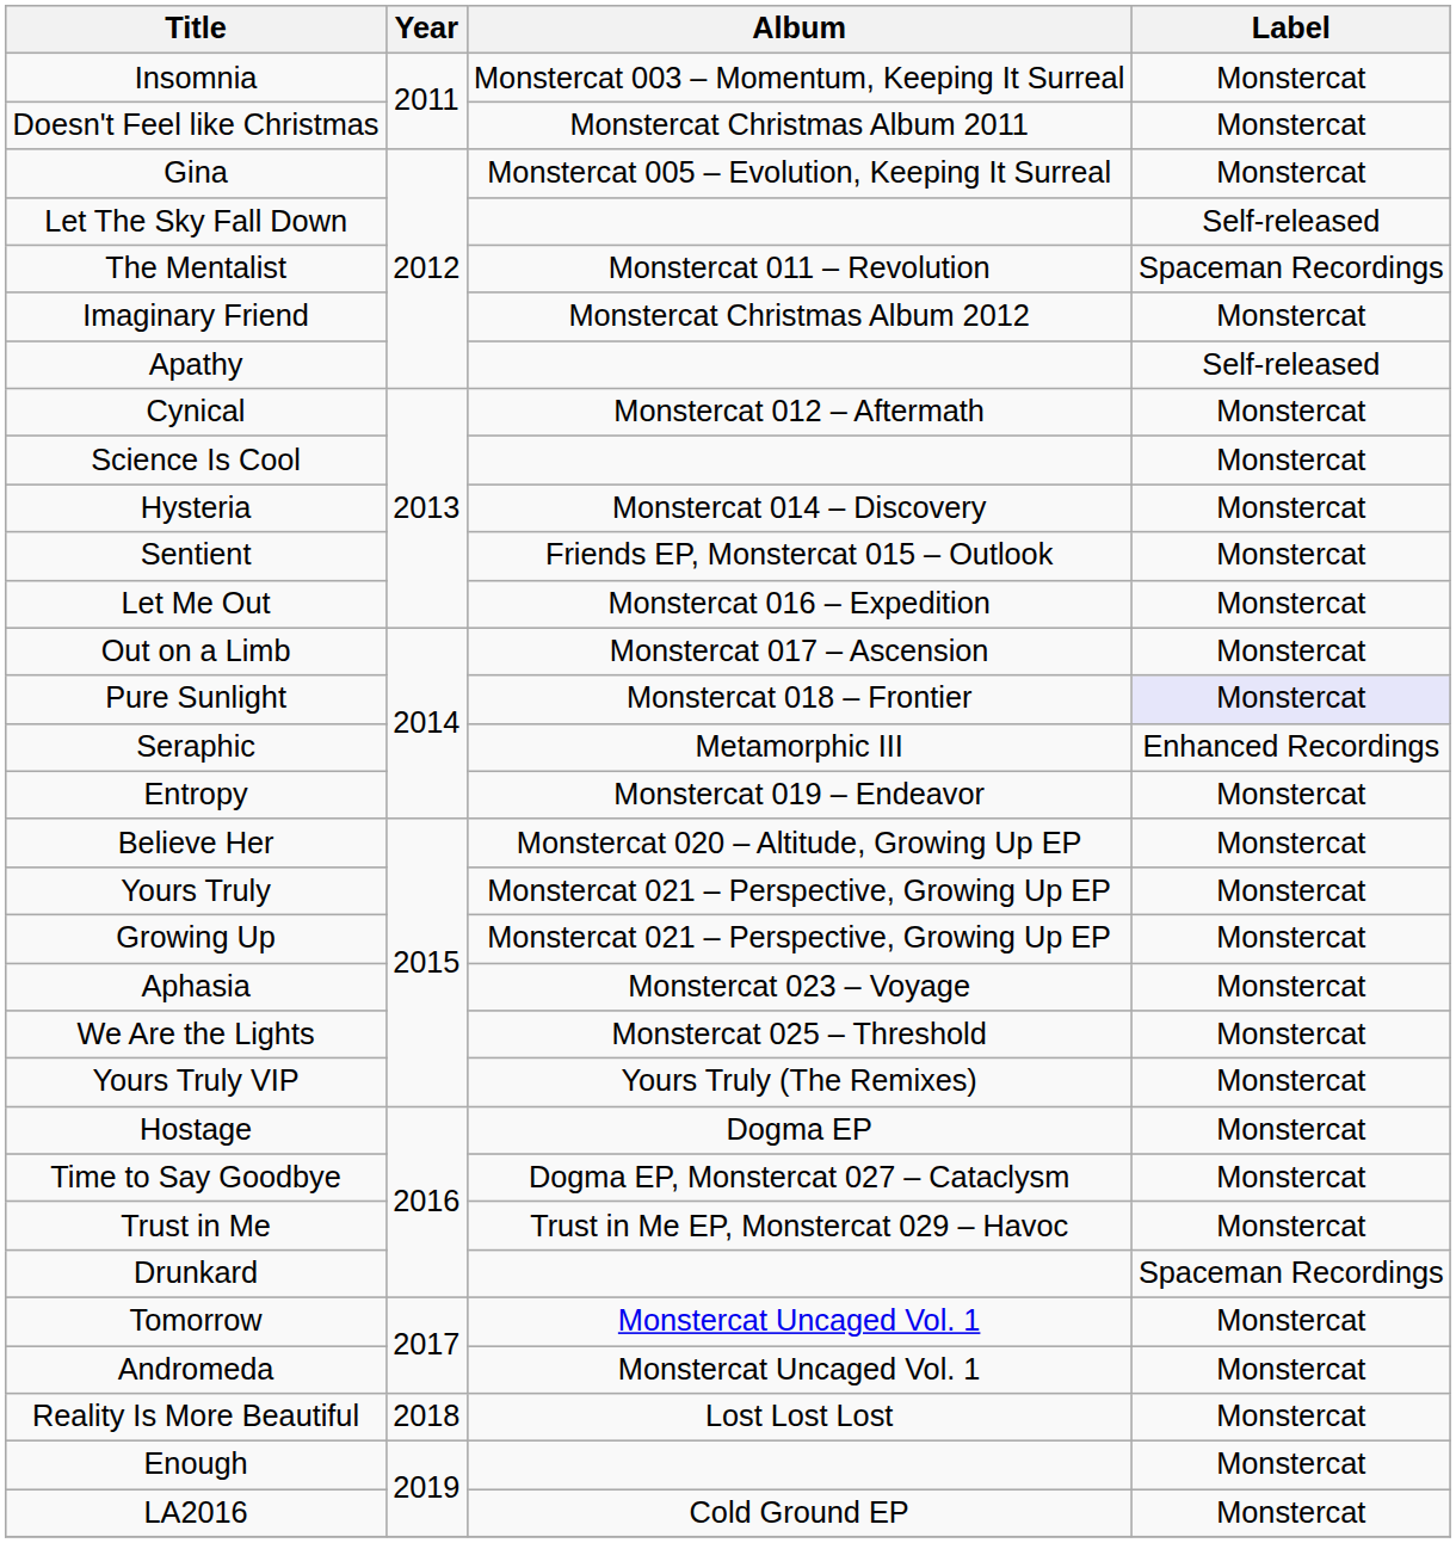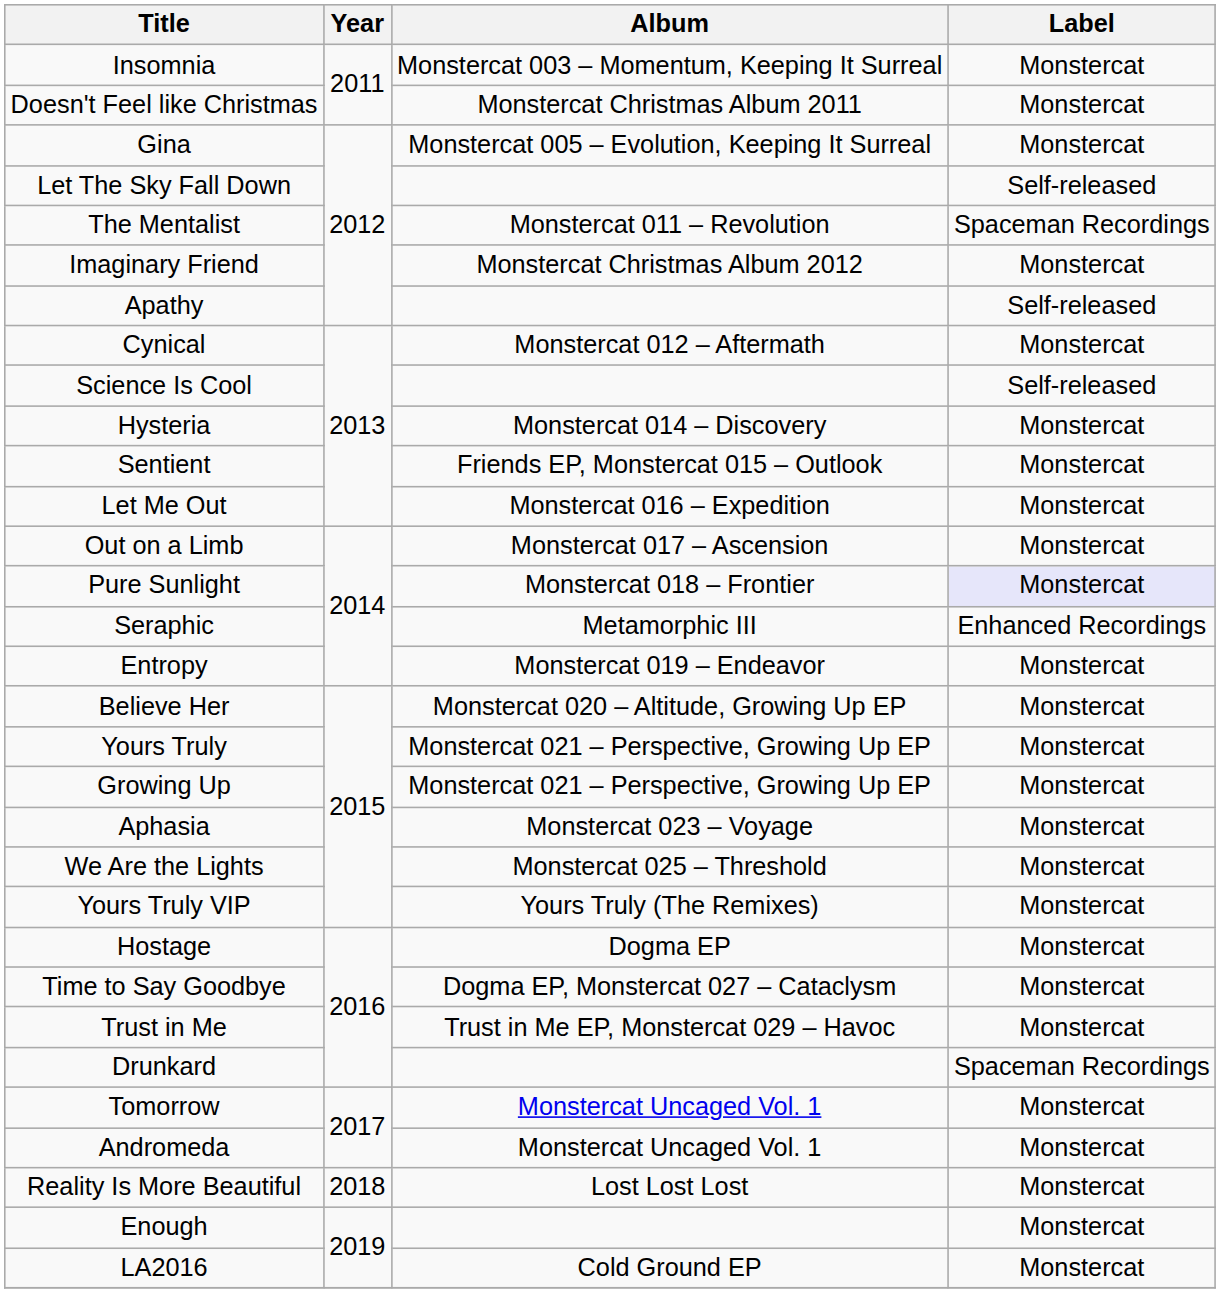Science Is Cool | Label: Monstercat -> Self-released
